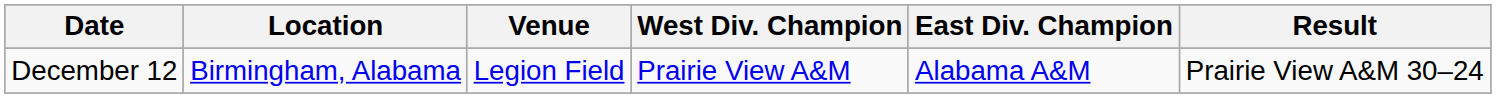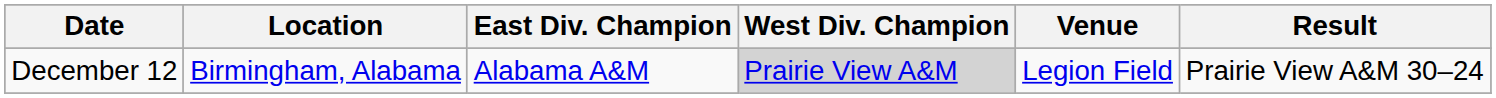columns swapped: Venue <-> East Div. Champion
December 12 | West Div. Champion: no background -> lightgrey background
